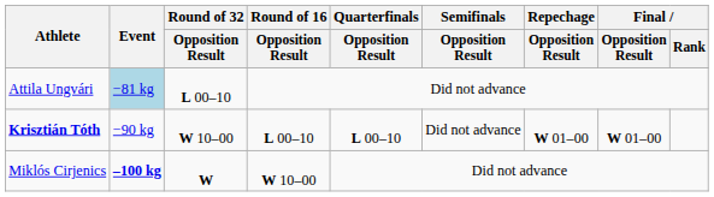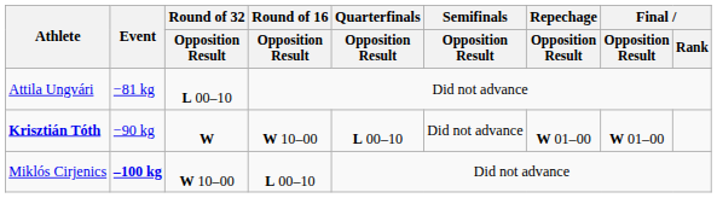Attila Ungvári | Event: lightblue background -> no background
Krisztián Tóth | Round of 32 / Opposition Result: W 10–00 -> W
Krisztián Tóth | Round of 16 / Opposition Result: L 00–10 -> W 10–00
Miklós Cirjenics | Round of 32 / Opposition Result: W -> W 10–00
Miklós Cirjenics | Round of 16 / Opposition Result: W 10–00 -> L 00–10
